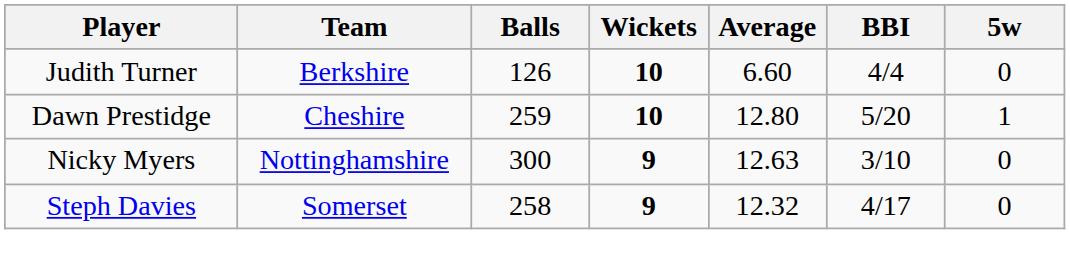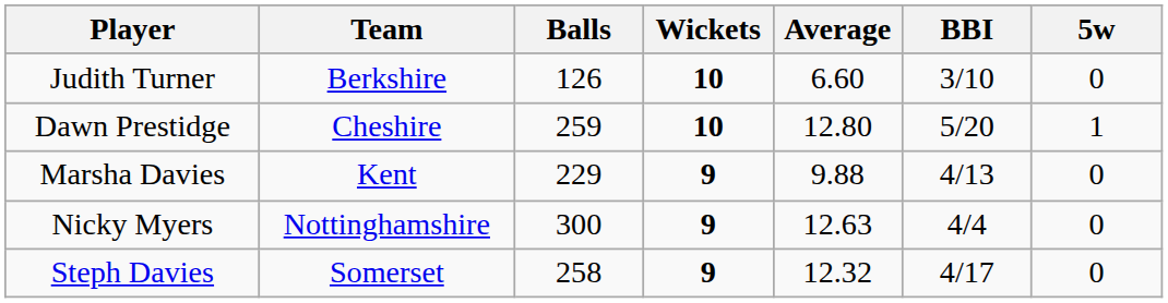Judith Turner | BBI: 4/4 -> 3/10
+ row: Marsha Davies | Kent | 229 | 9 | 9.88 | 4/13 | 0
Nicky Myers | BBI: 3/10 -> 4/4
